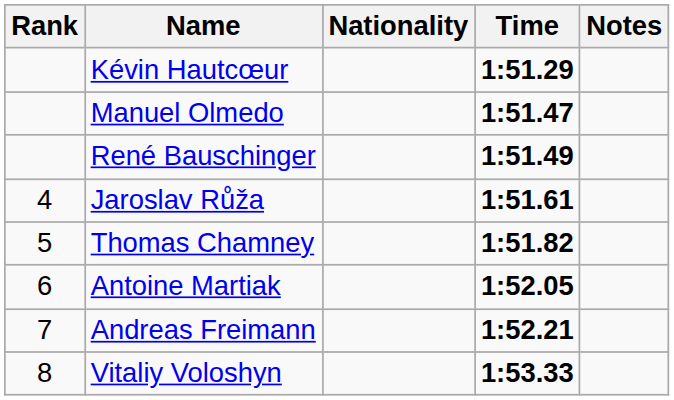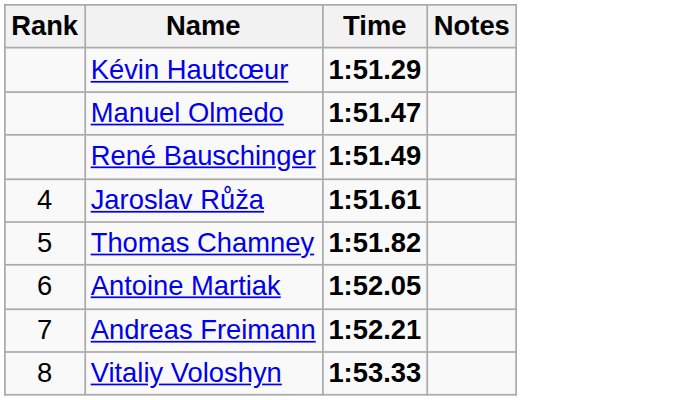- column: Nationality
